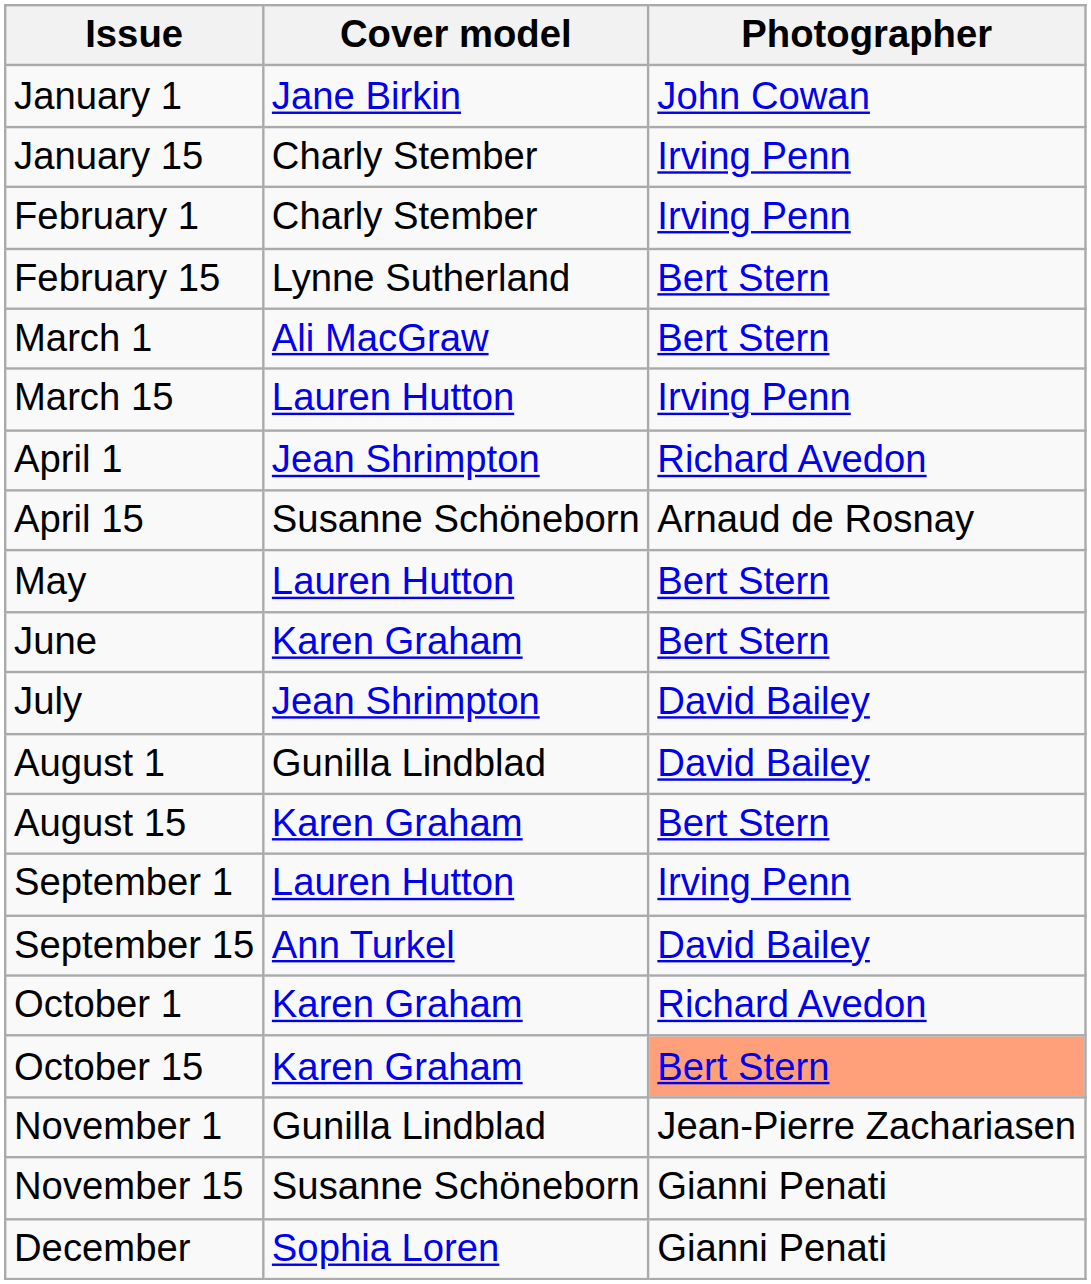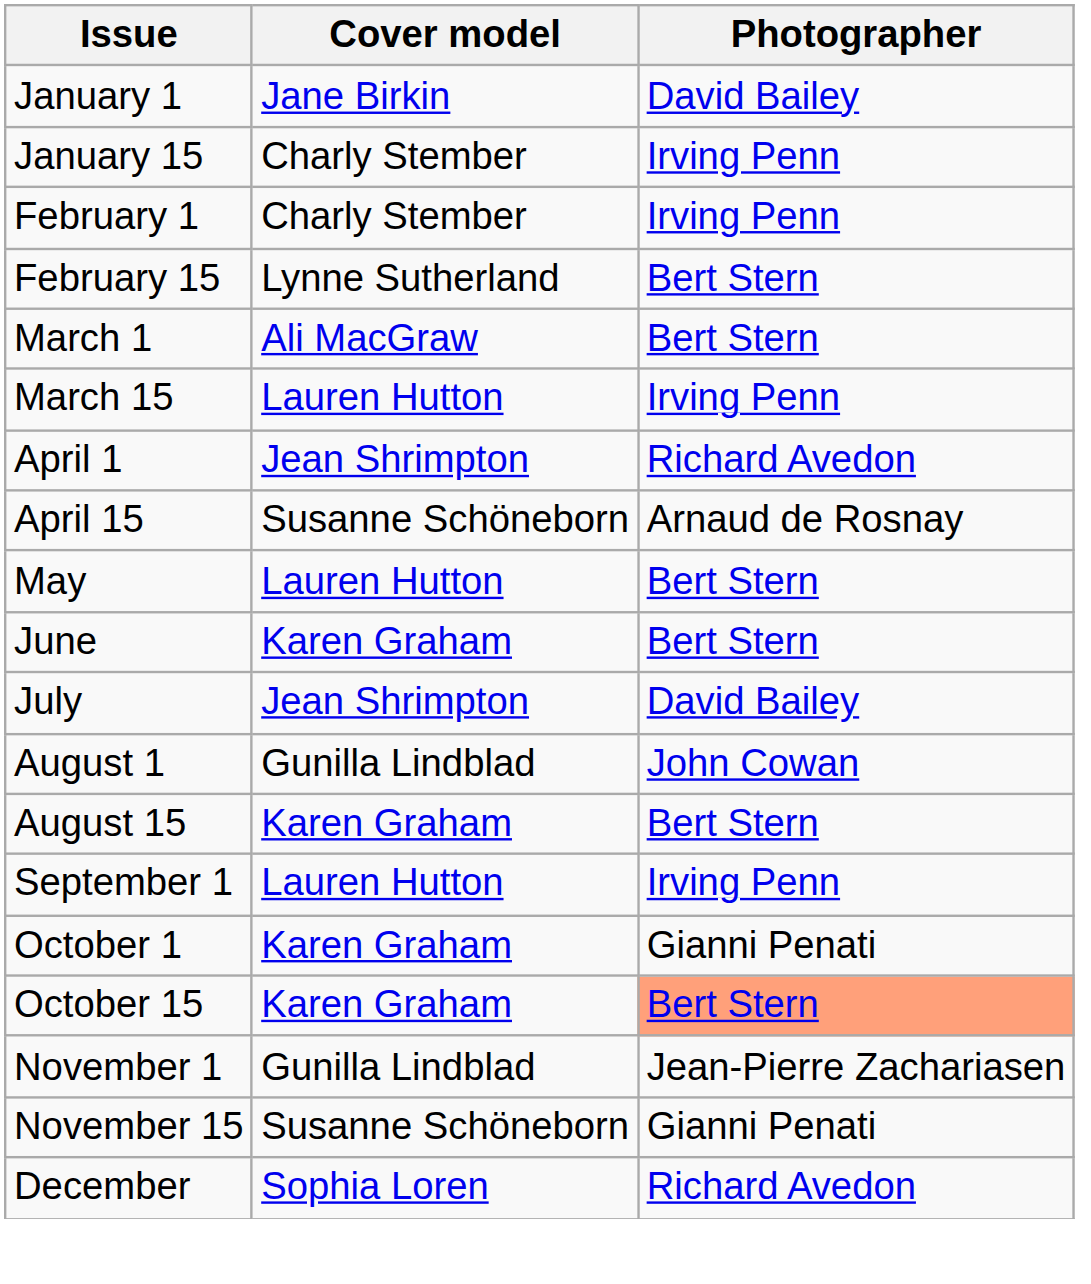January 1 | Photographer: John Cowan -> David Bailey
August 1 | Photographer: David Bailey -> John Cowan
- row: September 15 | Ann Turkel | David Bailey
October 1 | Photographer: Richard Avedon -> Gianni Penati
December | Photographer: Gianni Penati -> Richard Avedon
